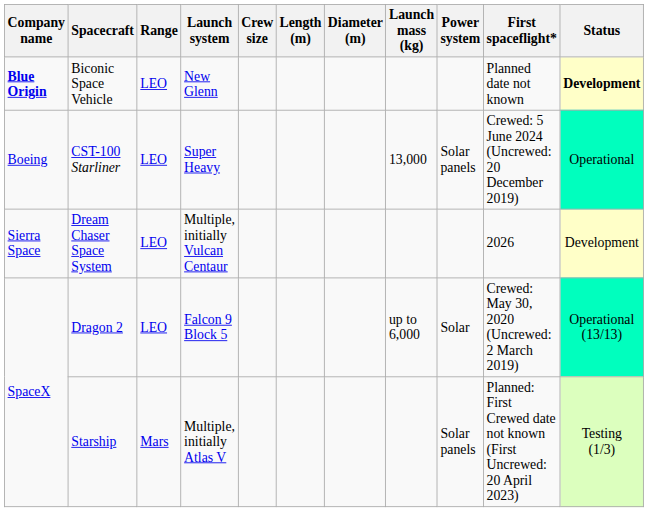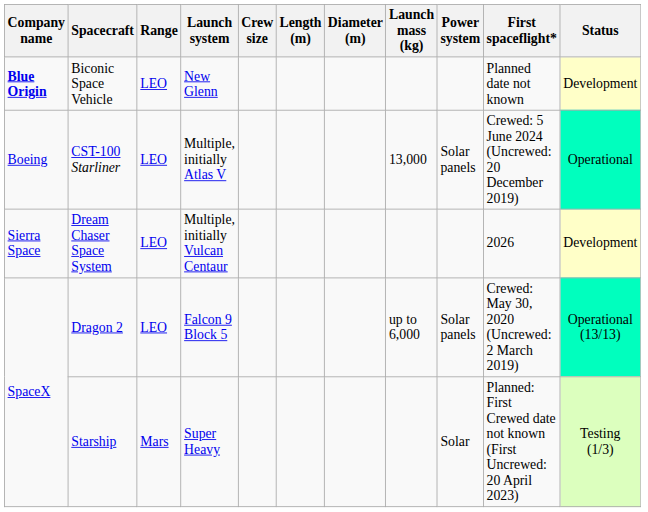Biconic Space Vehicle | Status: bold -> normal
CST-100 Starliner | Launch system: Super Heavy -> Multiple, initially Atlas V
Dragon 2 | Power system: Solar -> Solar panels
Starship | Launch system: Multiple, initially Atlas V -> Super Heavy
Starship | Power system: Solar panels -> Solar
